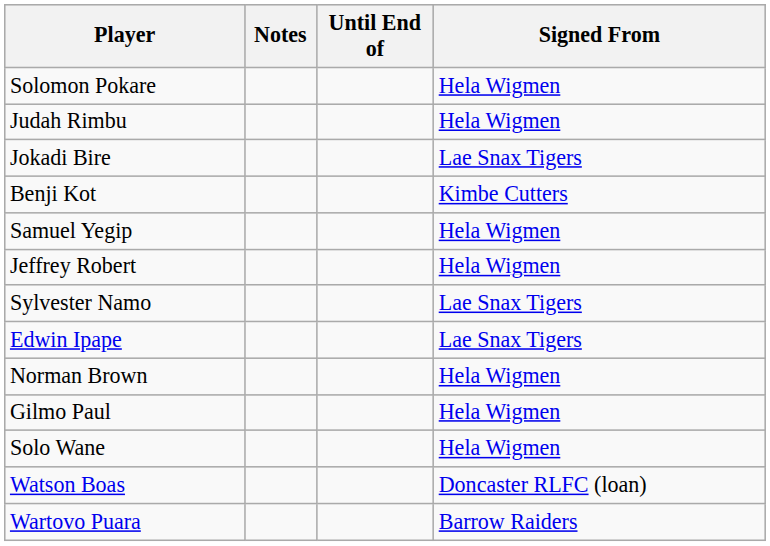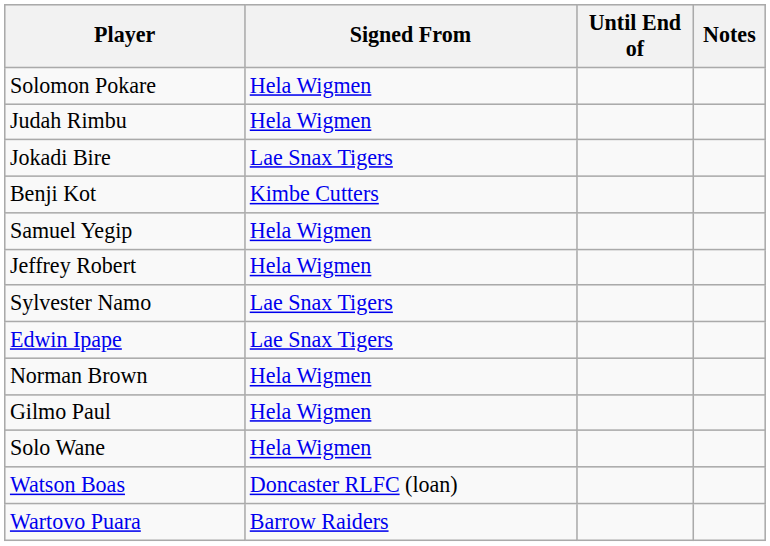columns swapped: Signed From <-> Notes
